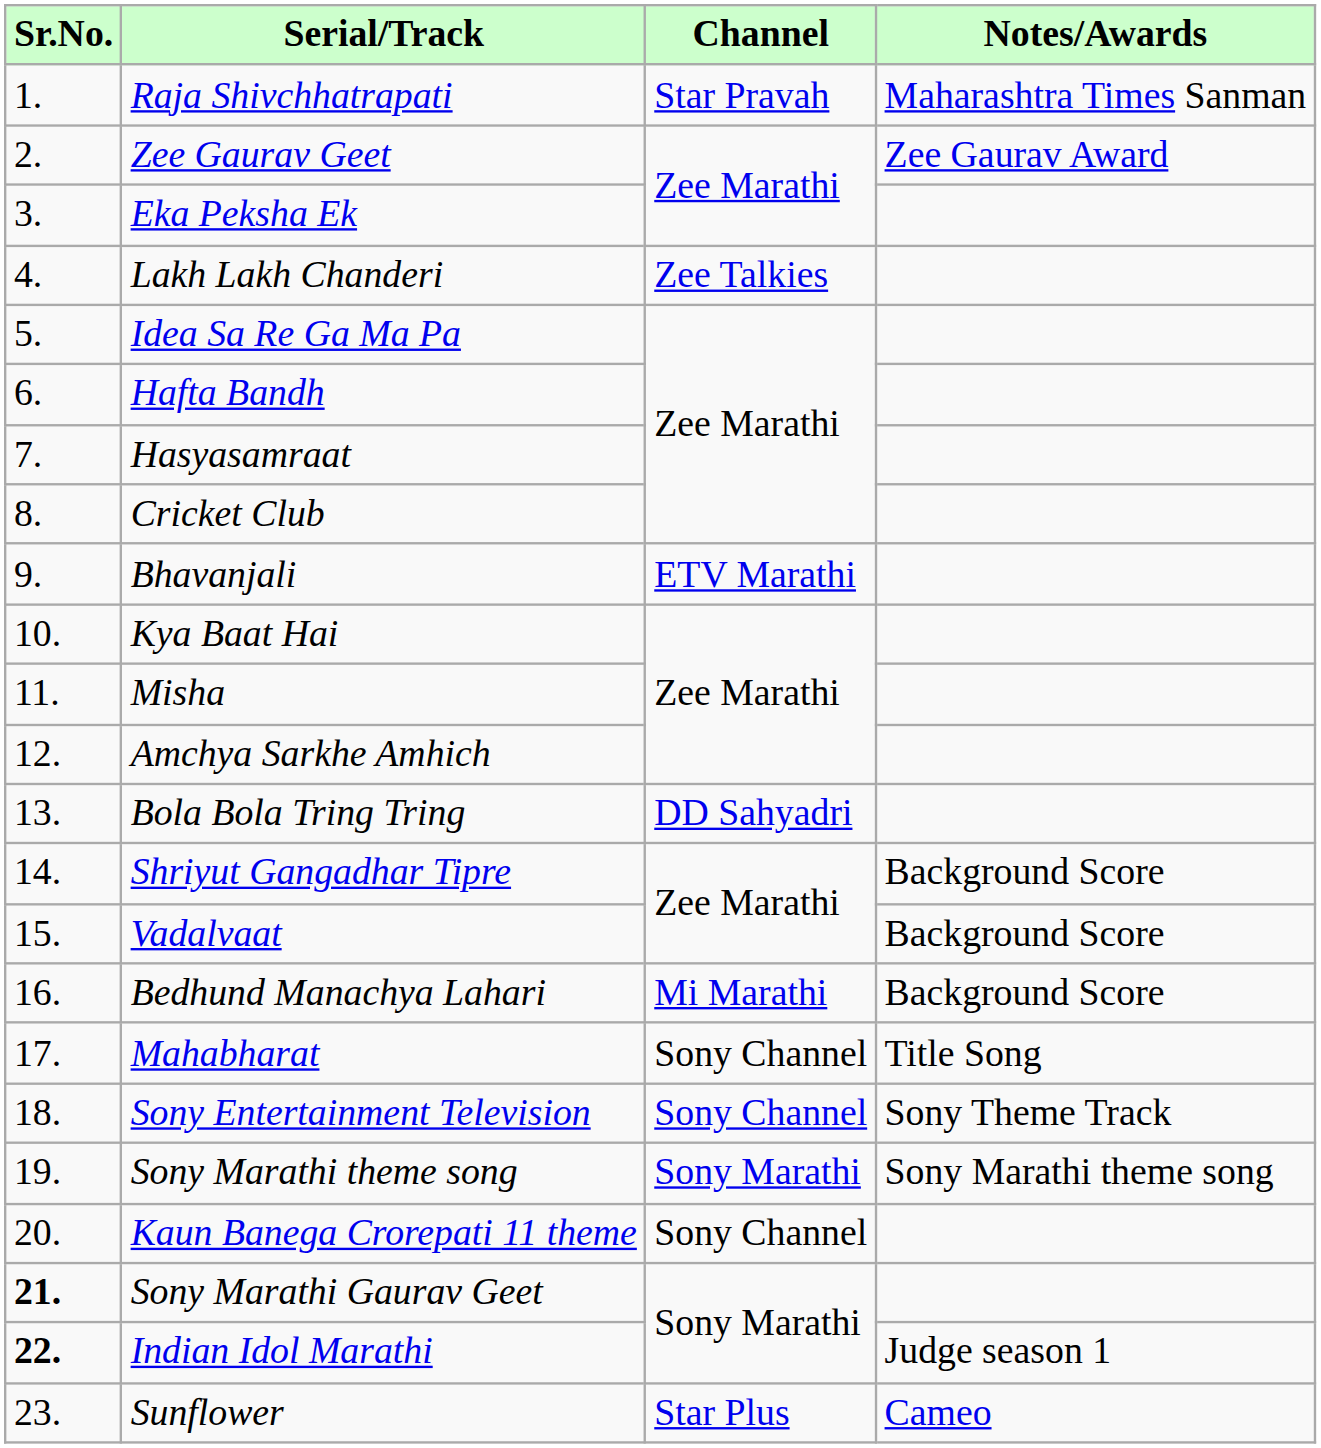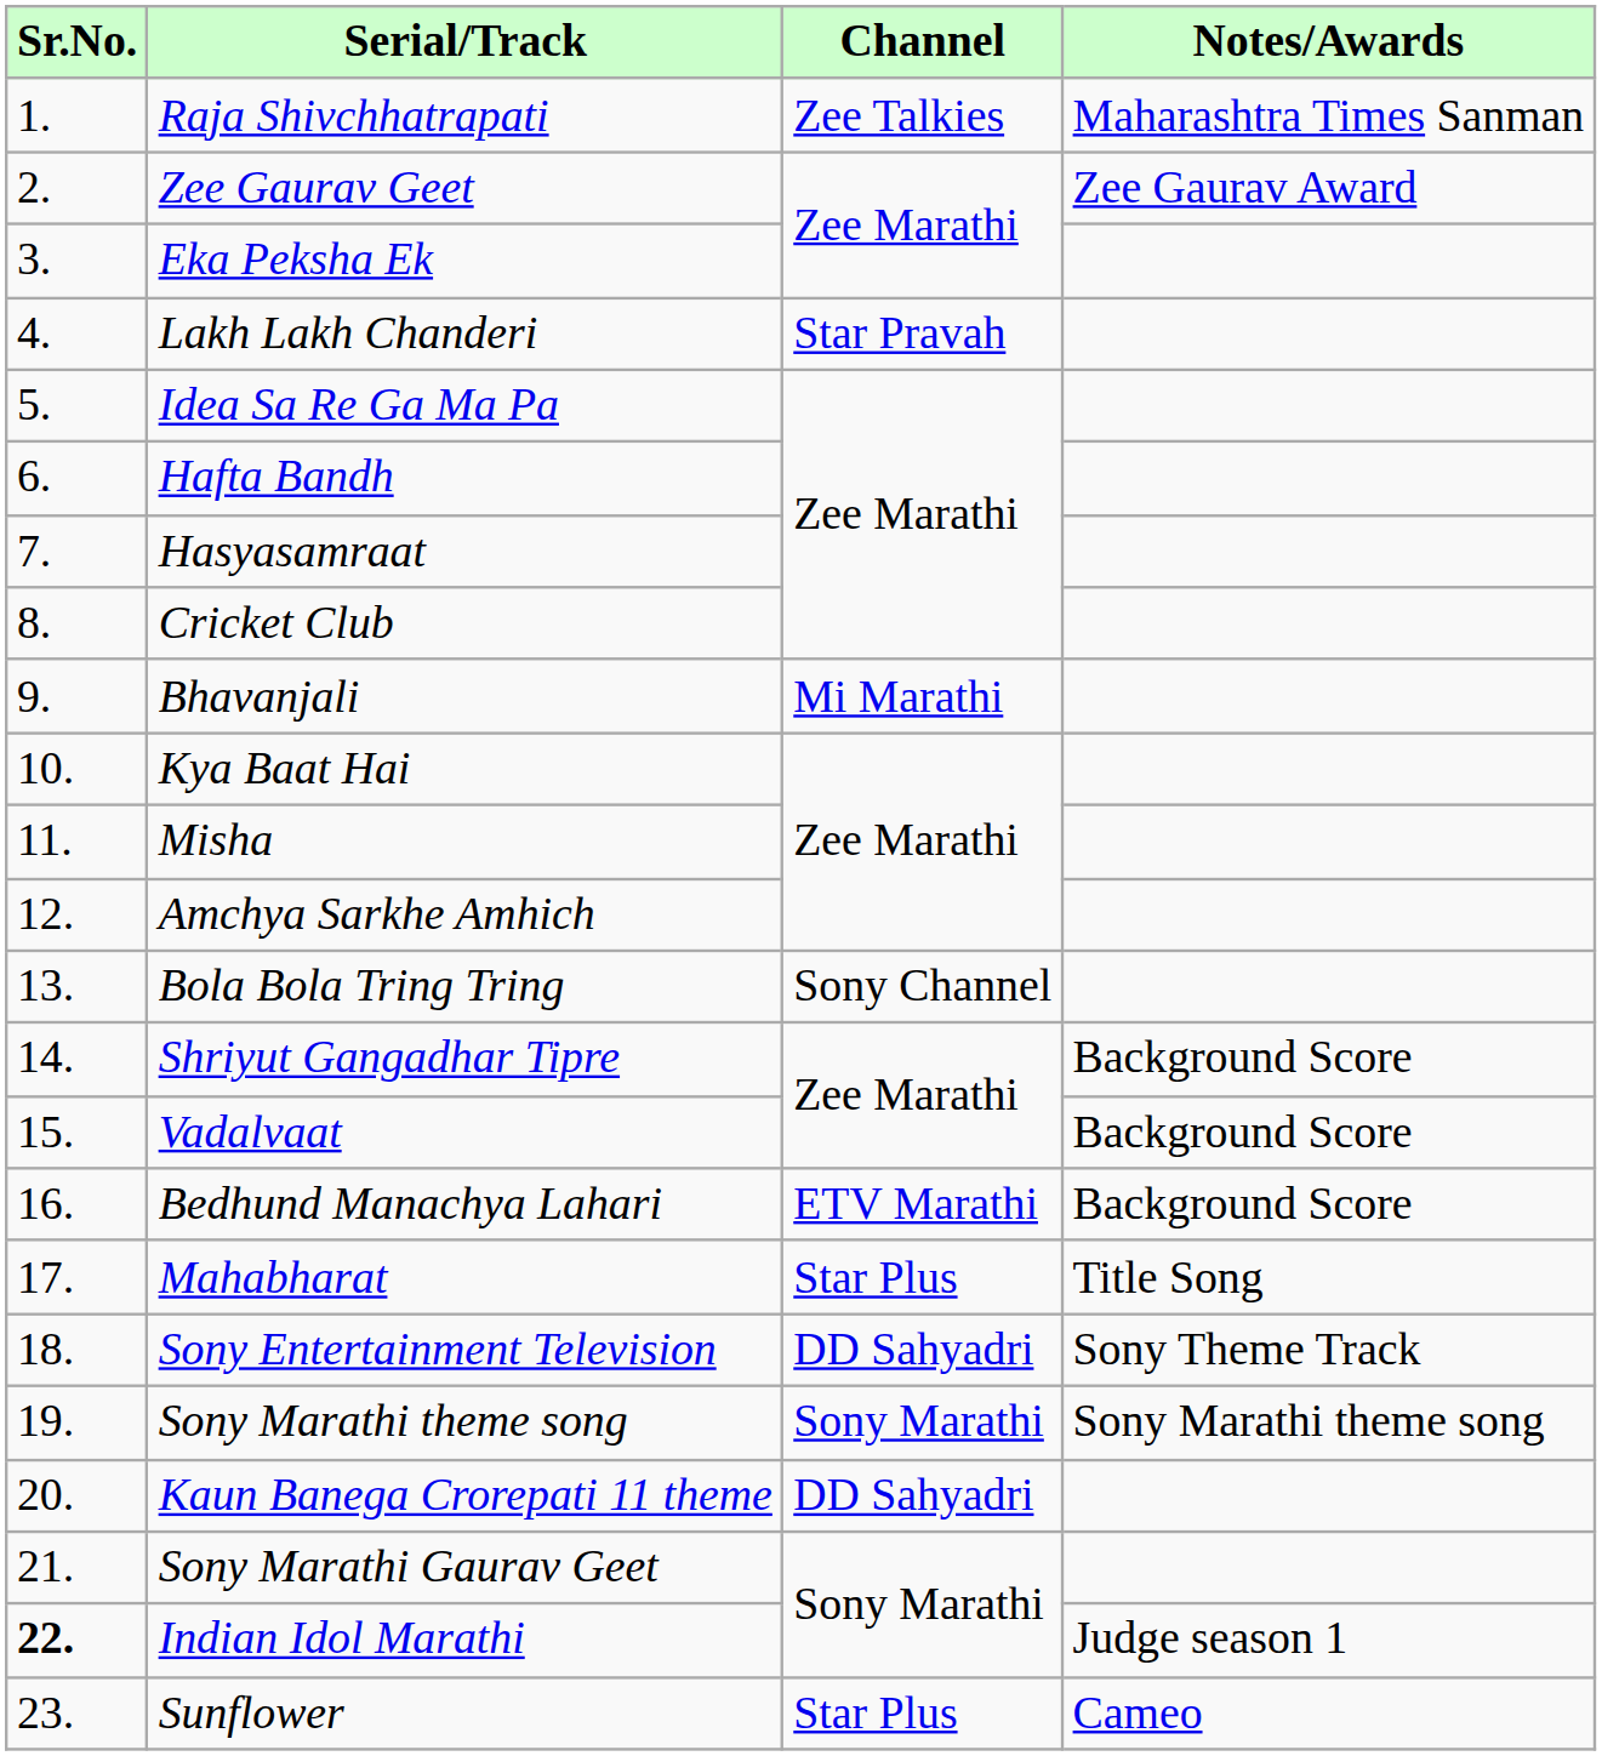Raja Shivchhatrapati | Channel: Star Pravah -> Zee Talkies
Lakh Lakh Chanderi | Channel: Zee Talkies -> Star Pravah
Bhavanjali | Channel: ETV Marathi -> Mi Marathi
Bola Bola Tring Tring | Channel: DD Sahyadri -> Sony Channel
Bedhund Manachya Lahari | Channel: Mi Marathi -> ETV Marathi
Mahabharat | Channel: Sony Channel -> Star Plus
Sony Entertainment Television | Channel: Sony Channel -> DD Sahyadri
Kaun Banega Crorepati 11 theme | Channel: Sony Channel -> DD Sahyadri
Sony Marathi Gaurav Geet | Sr.No.: bold -> normal
